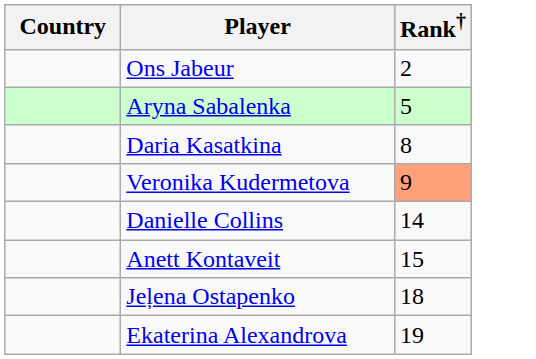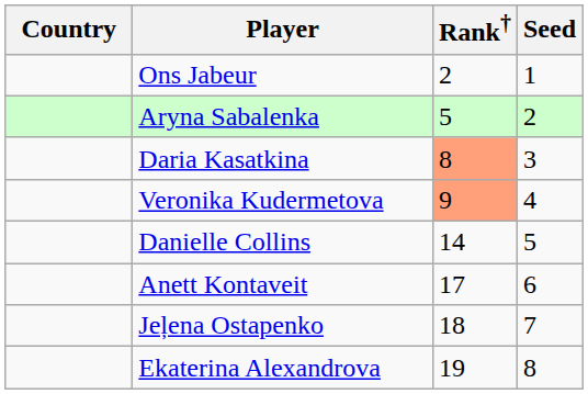+ column: Seed | 1 | 2 | 3 | 4 | 5 | 6 | 7 | 8
Daria Kasatkina | Rank†: no background -> lightsalmon background
Anett Kontaveit | Rank†: 15 -> 17
